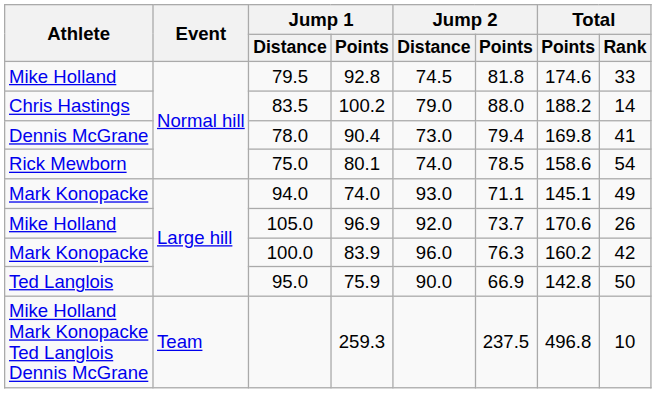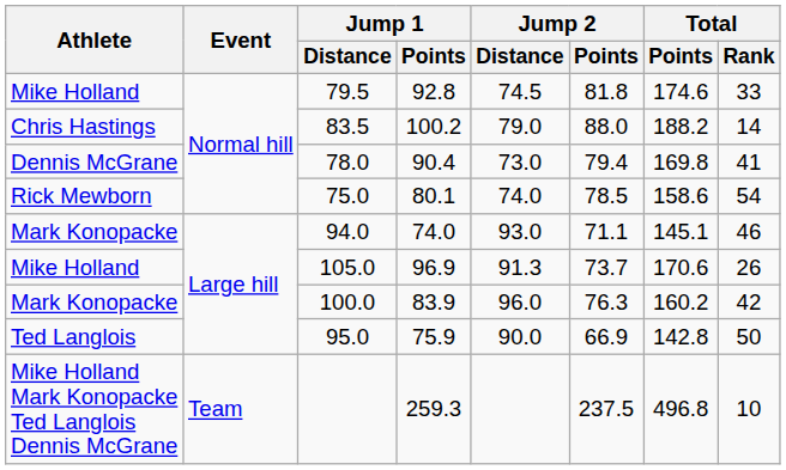94.0 | Total / Rank: 49 -> 46
105.0 | Jump 2 / Distance: 92.0 -> 91.3
